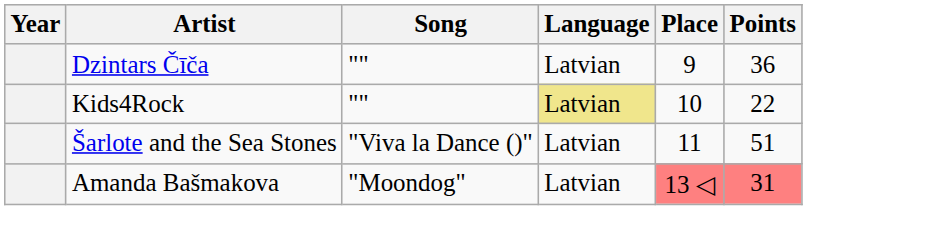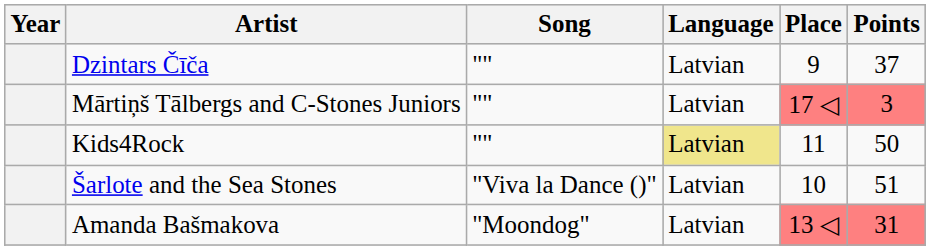Dzintars Čīča | Points: 36 -> 37
+ row: Mārtiņš Tālbergs and C-Stones Juniors | "" | Latvian | 17 ◁ | 3
Kids4Rock | Place: 10 -> 11
Kids4Rock | Points: 22 -> 50
Šarlote and the Sea Stones | Place: 11 -> 10
